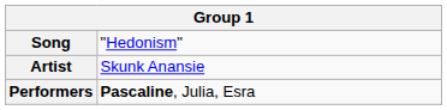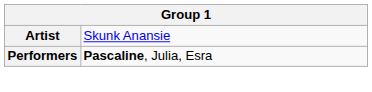- row: Song | "Hedonism"
